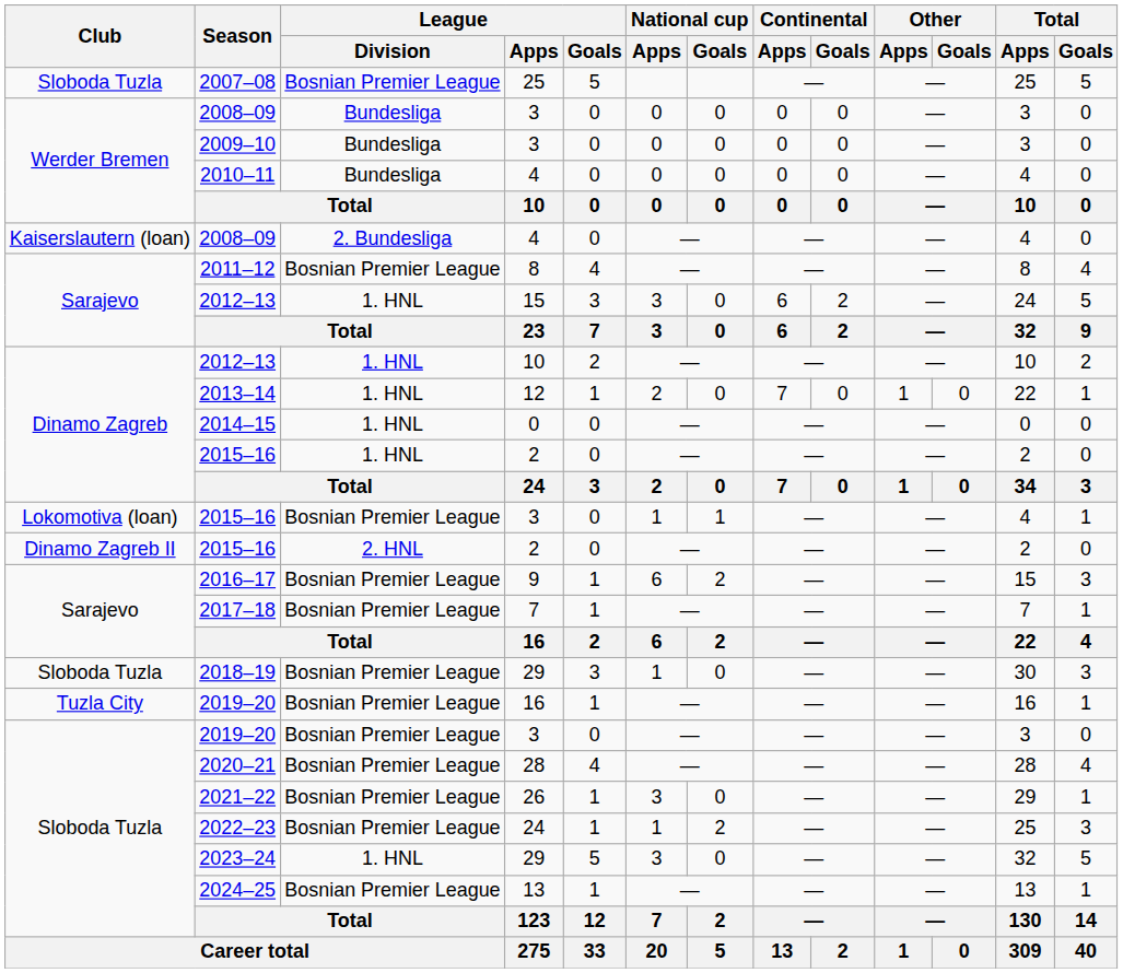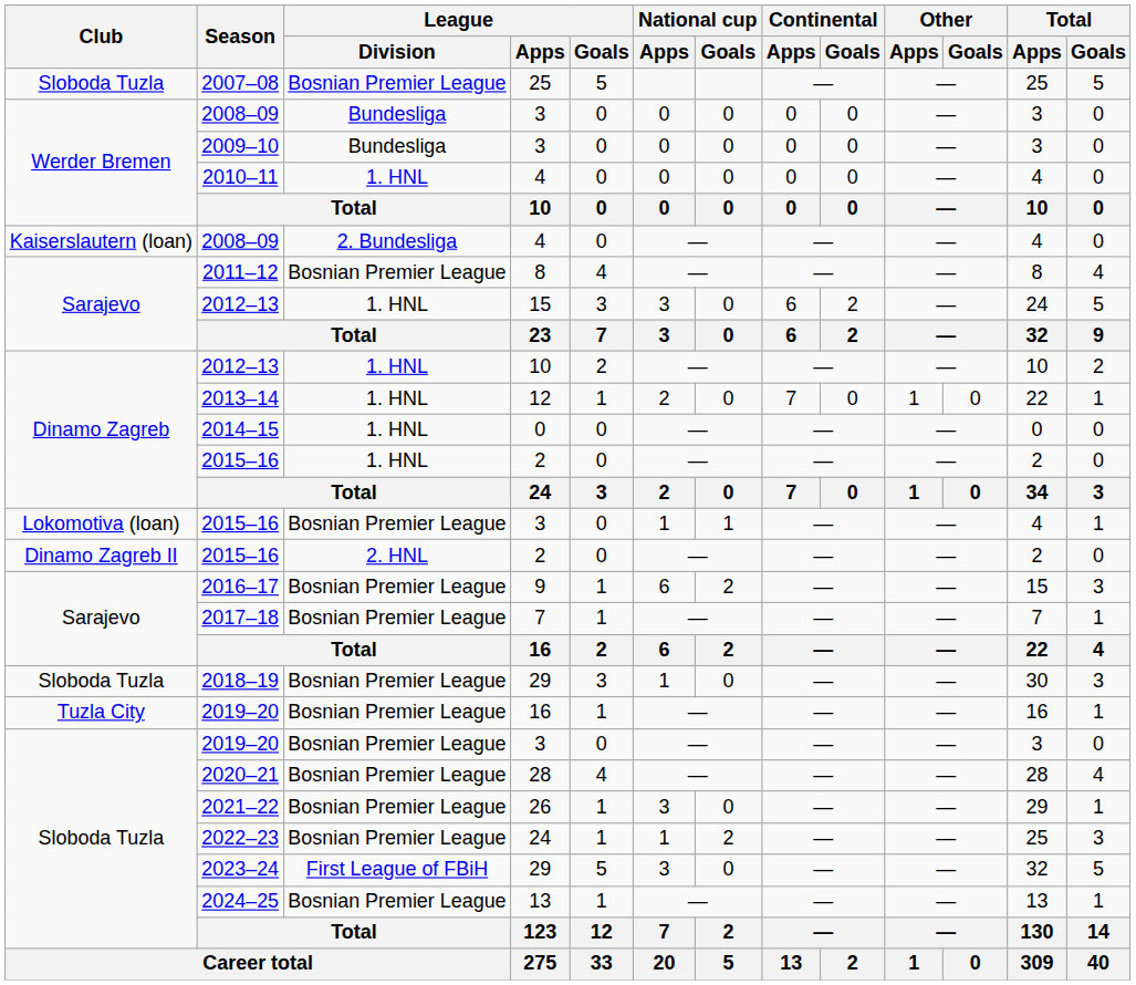2010–11 | League / Division: Bundesliga -> 1. HNL
2023–24 | League / Division: 1. HNL -> First League of FBiH
